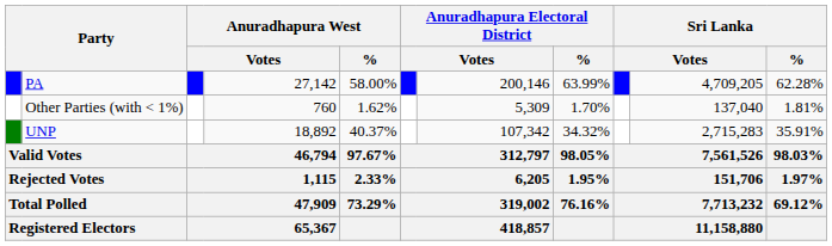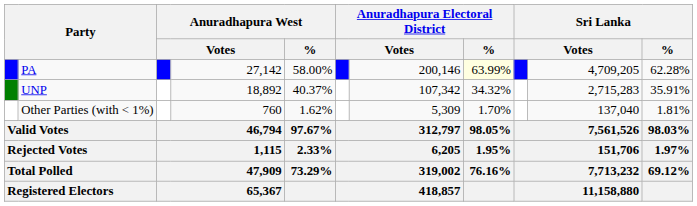PA | Anuradhapura Electoral District / %: no background -> lightyellow background
rows swapped: UNP <-> Other Parties (with < 1%)
